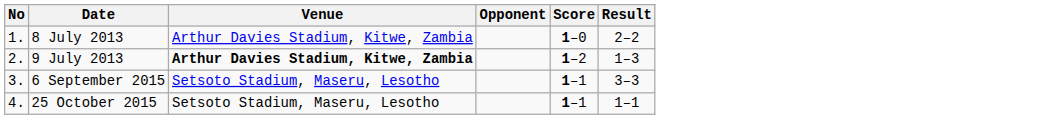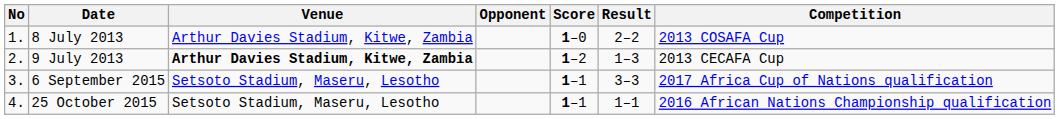+ column: Competition | 2013 COSAFA Cup | 2013 CECAFA Cup | 2017 Africa Cup of Nations qualification | 2016 African Nations Championship qualification
